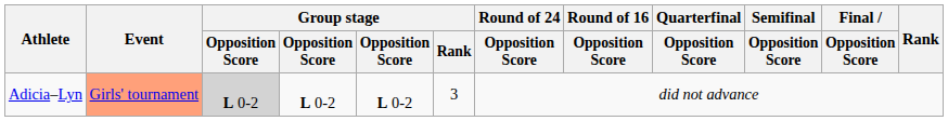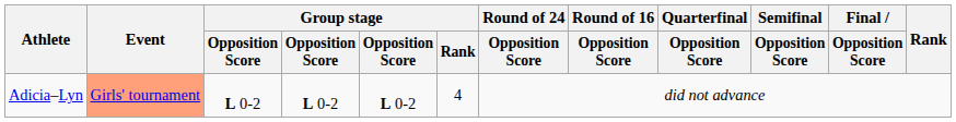Adicia–Lyn | column 3: lightgrey background -> no background
Adicia–Lyn | Group stage / Rank: 3 -> 4
